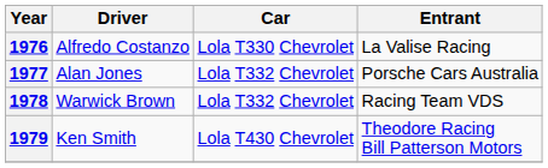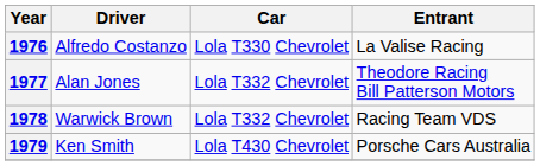1977 | Entrant: Porsche Cars Australia -> Theodore Racing Bill Patterson Motors
1979 | Entrant: Theodore Racing Bill Patterson Motors -> Porsche Cars Australia
